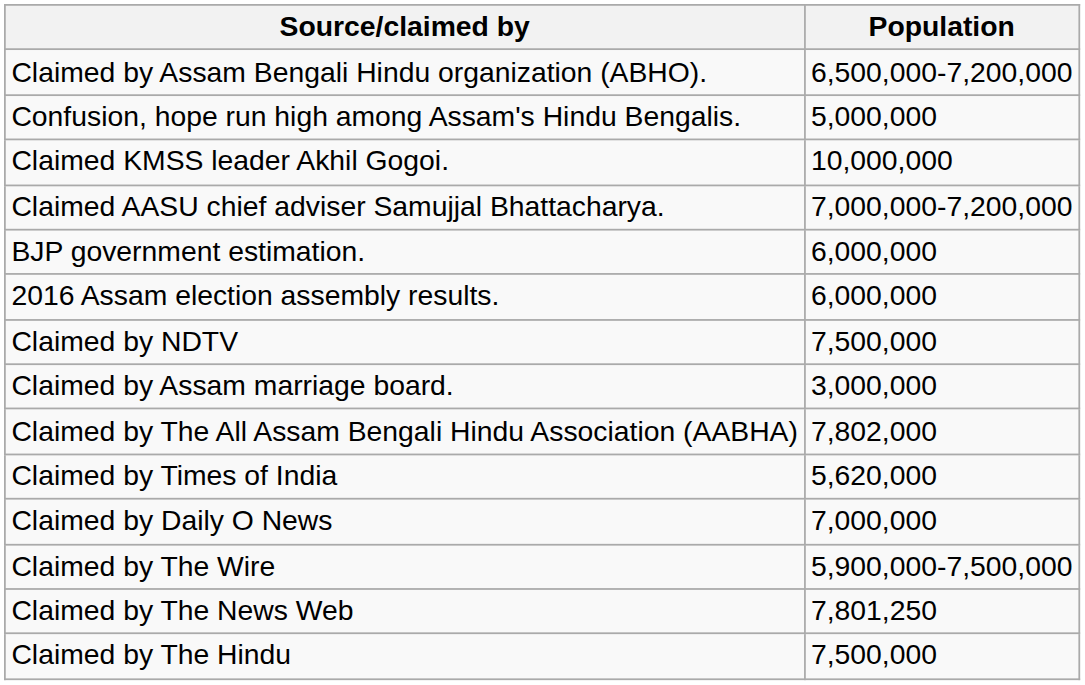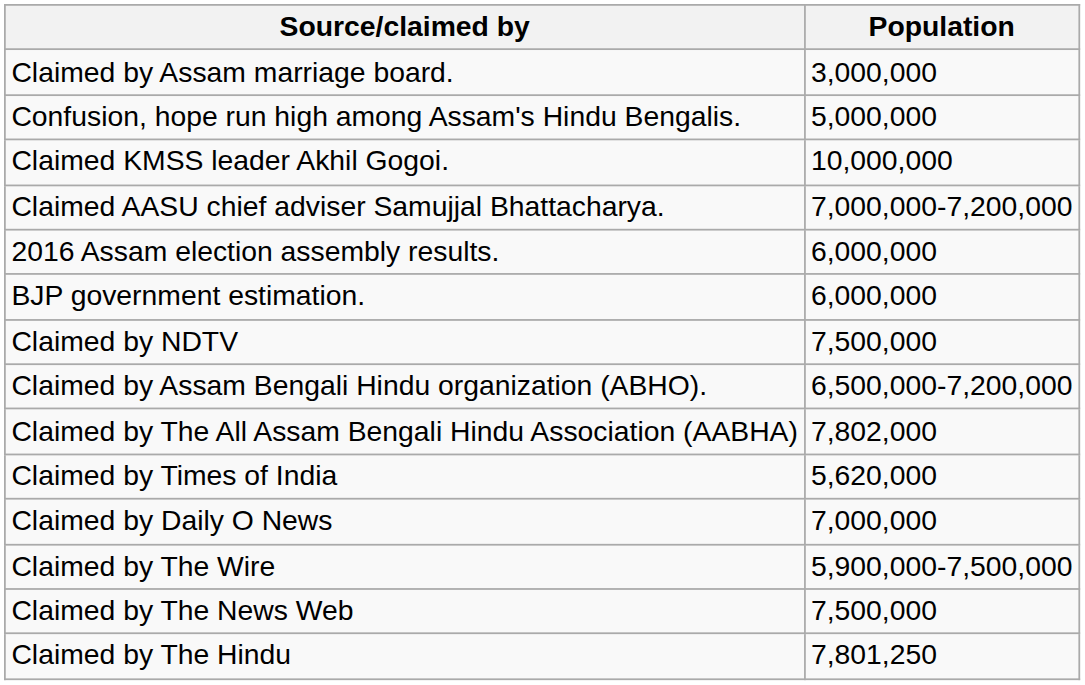rows swapped: Claimed by Assam marriage board. <-> Claimed by Assam Bengali Hindu organization (ABHO).
rows swapped: BJP government estimation. <-> 2016 Assam election assembly results.
Claimed by The News Web | Population: 7,801,250 -> 7,500,000
Claimed by The Hindu | Population: 7,500,000 -> 7,801,250
